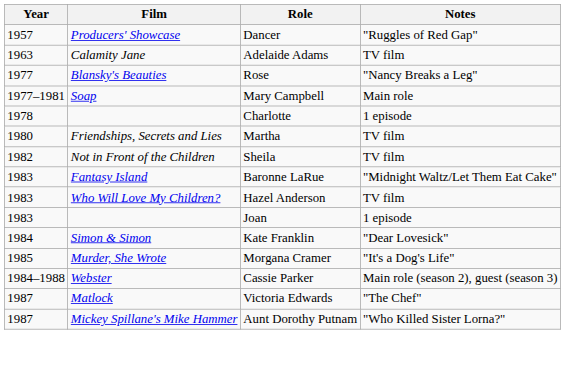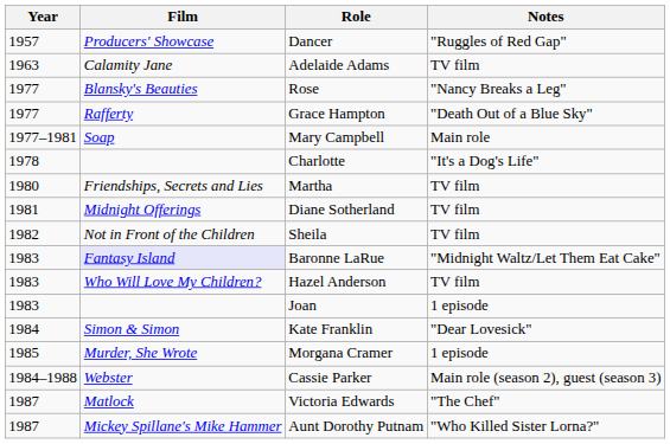+ row: 1977 | Rafferty | Grace Hampton | "Death Out of a Blue Sky"
Charlotte | Notes: 1 episode -> "It's a Dog's Life"
+ row: 1981 | Midnight Offerings | Diane Sotherland | TV film
Baronne LaRue | Film: no background -> lavender background
Morgana Cramer | Notes: "It's a Dog's Life" -> 1 episode
